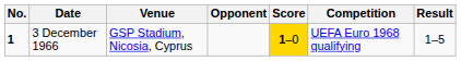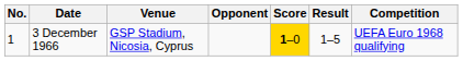columns swapped: Result <-> Competition
3 December 1966 | No.: bold -> normal
